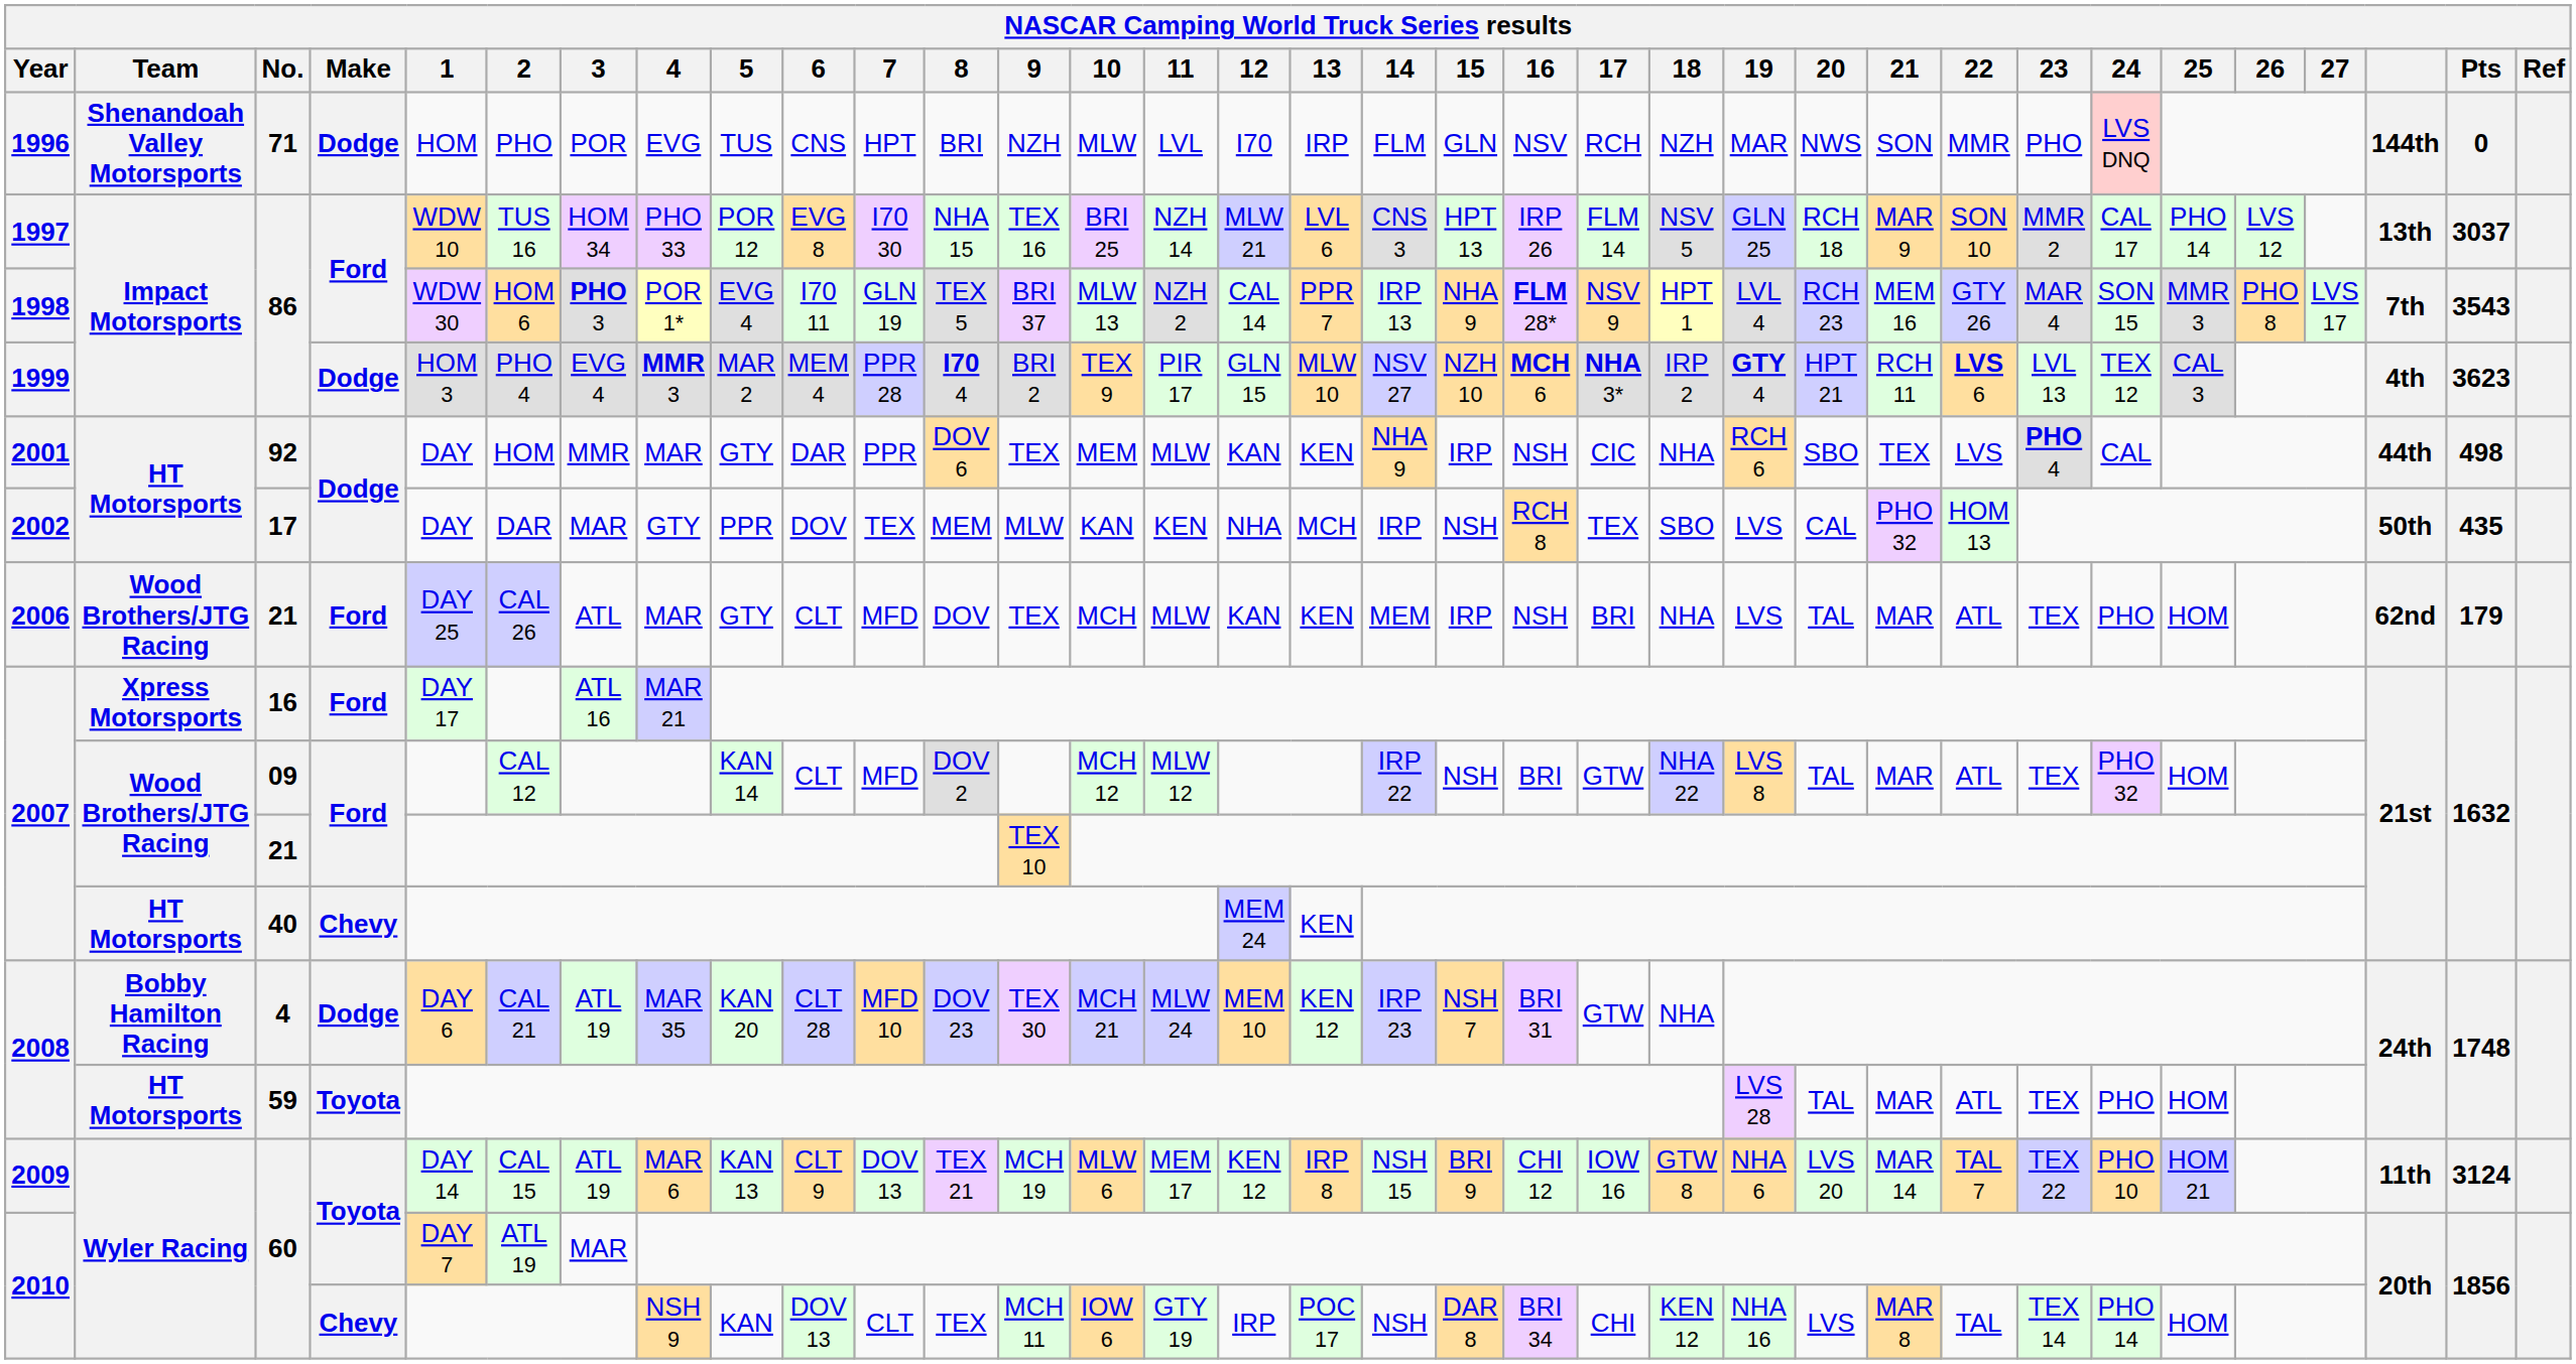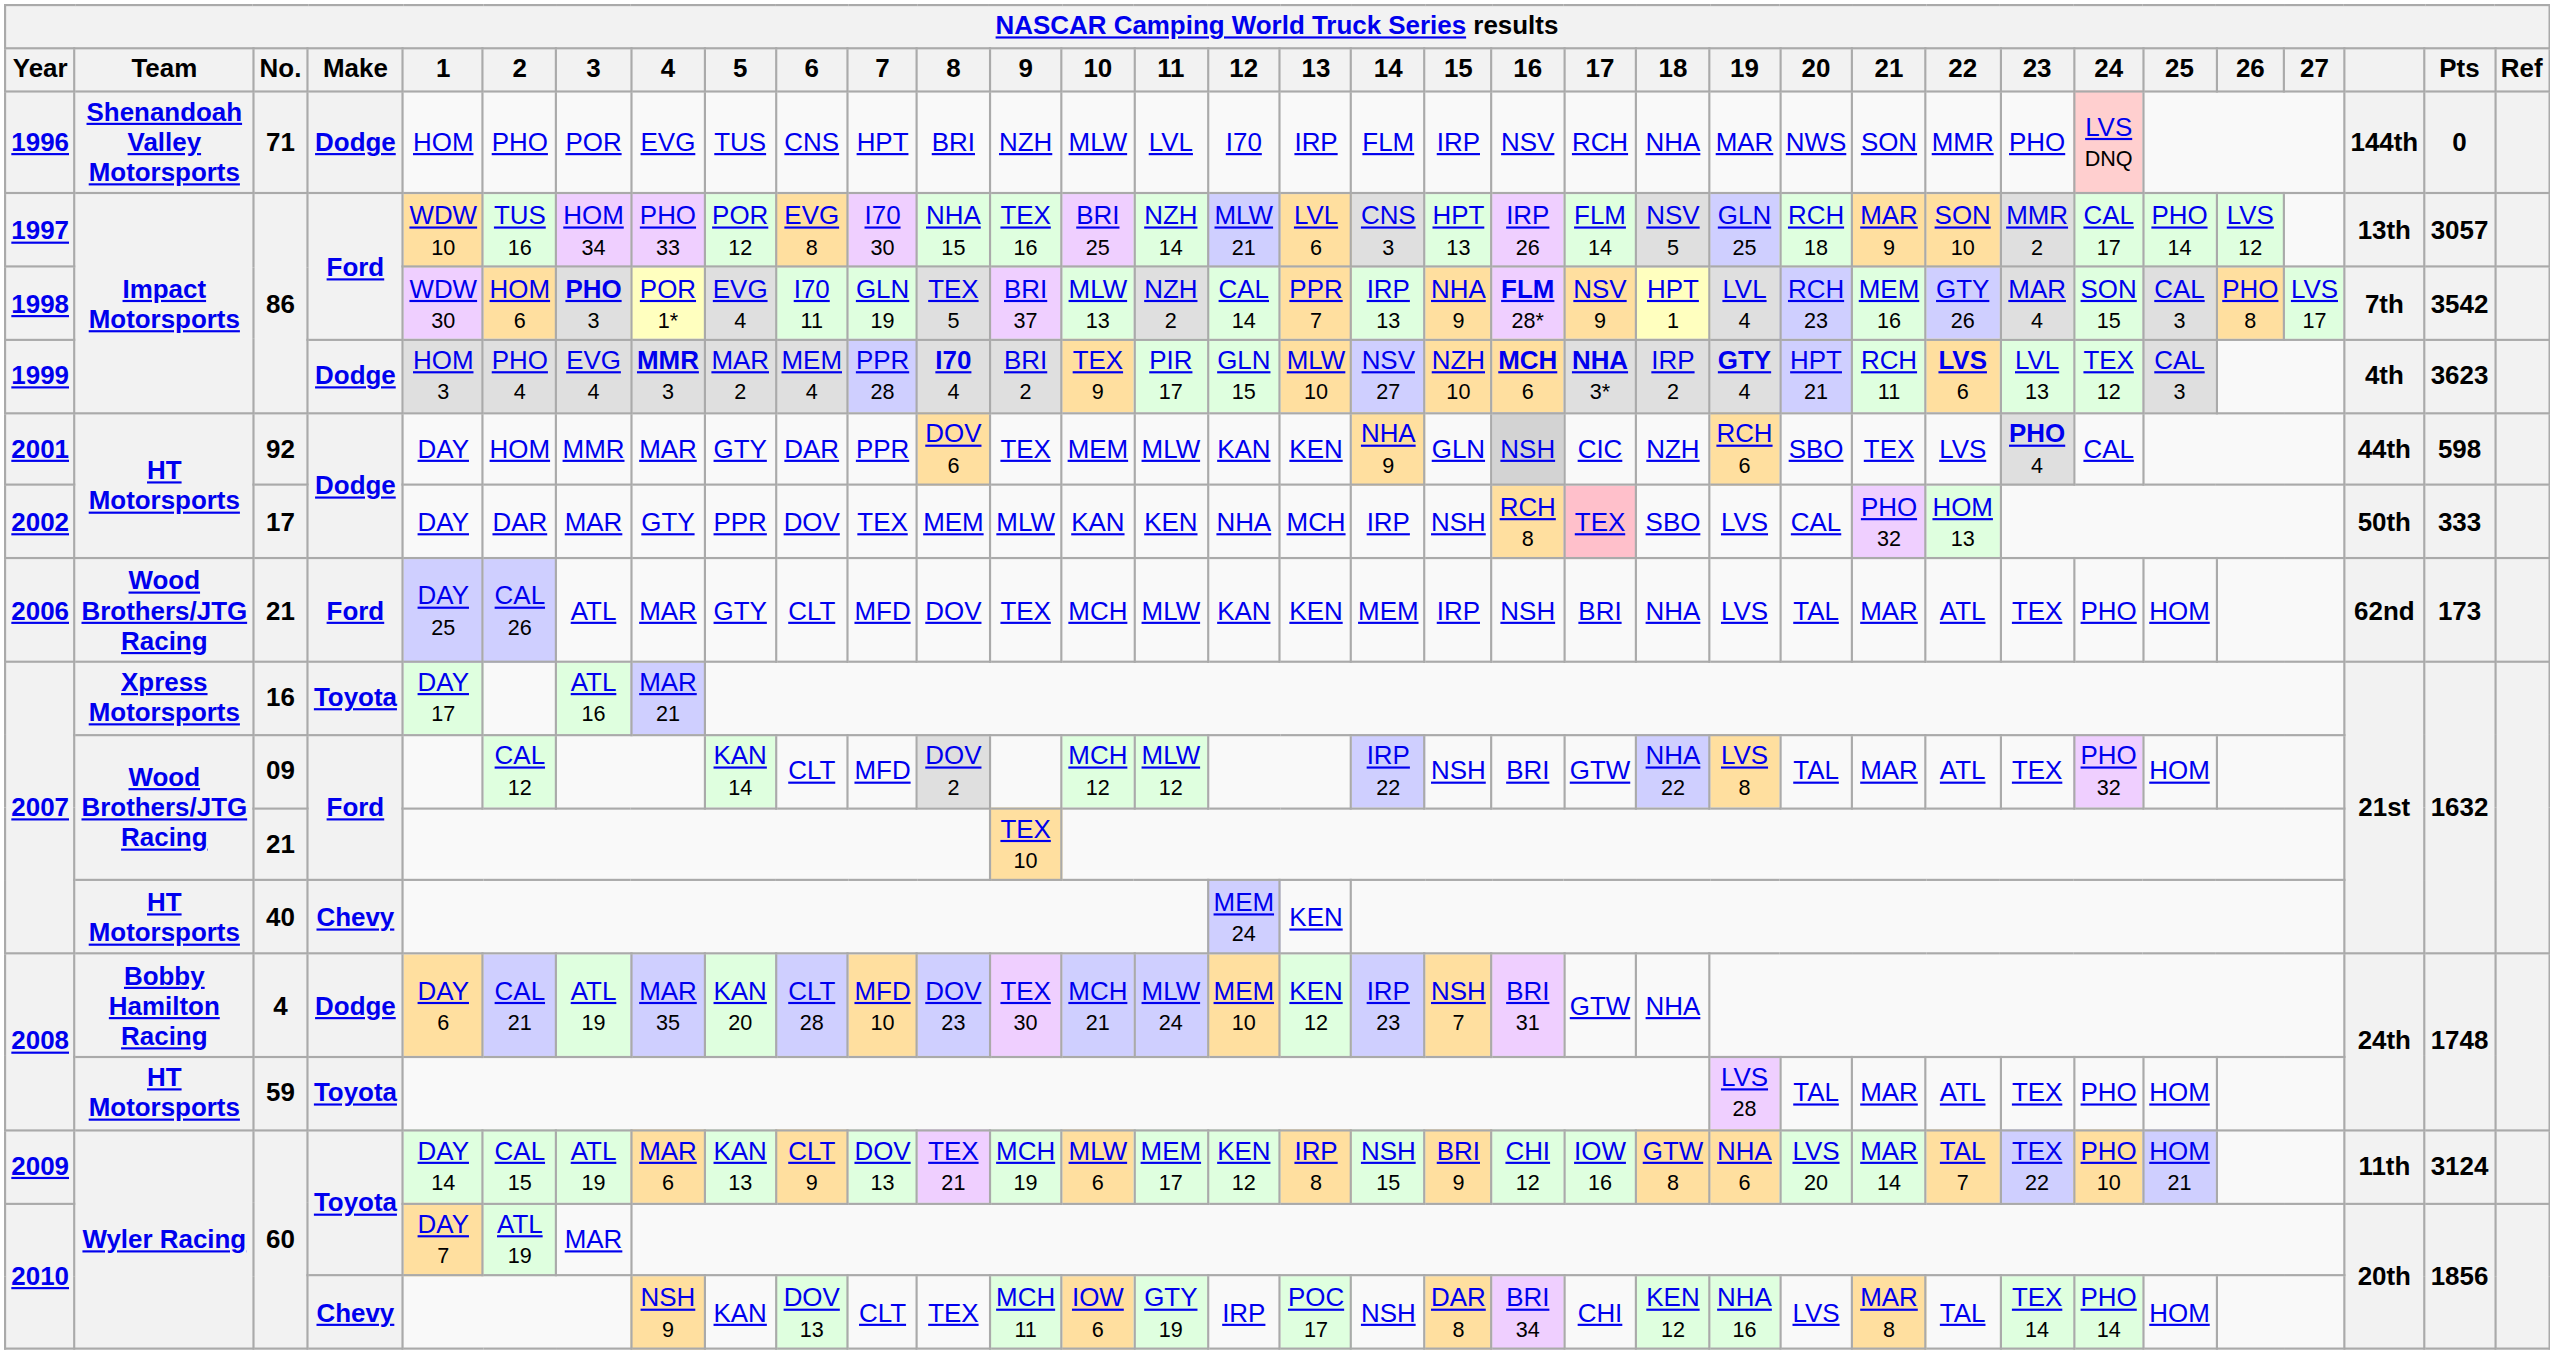1996 | 15: GLN -> IRP
1996 | 18: NZH -> NHA
1997 | Pts: 3037 -> 3057
1998 | 25: MMR 3 -> CAL 3
1998 | Pts: 3543 -> 3542
2001 | 15: IRP -> GLN
2001 | 16: no background -> lightgrey background
2001 | 18: NHA -> NZH
2001 | Pts: 498 -> 598
2002 | 17: no background -> pink background
2002 | Pts: 435 -> 333
2006 | Pts: 179 -> 173
2007 / 16 | Make: Ford -> Toyota
